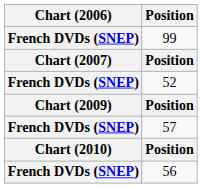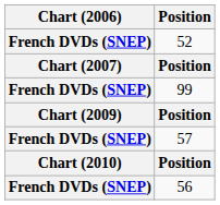rows swapped: 52 <-> 99
